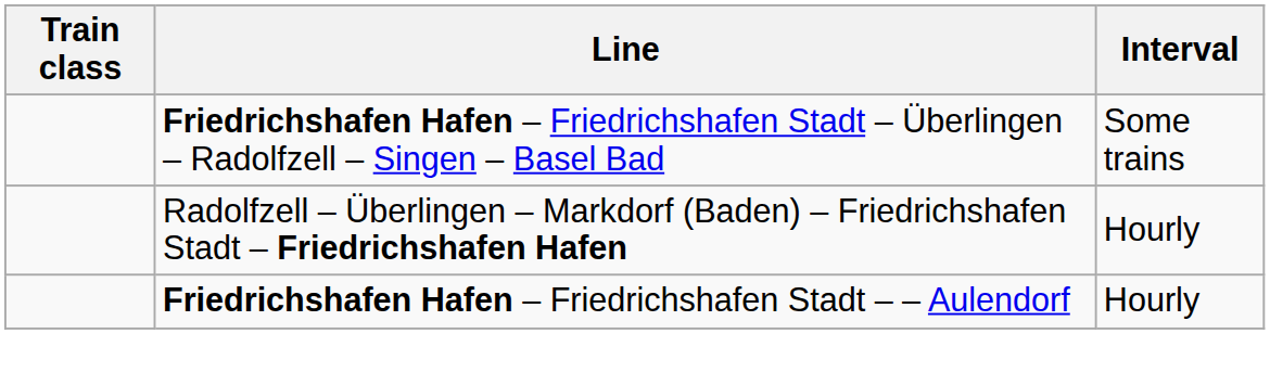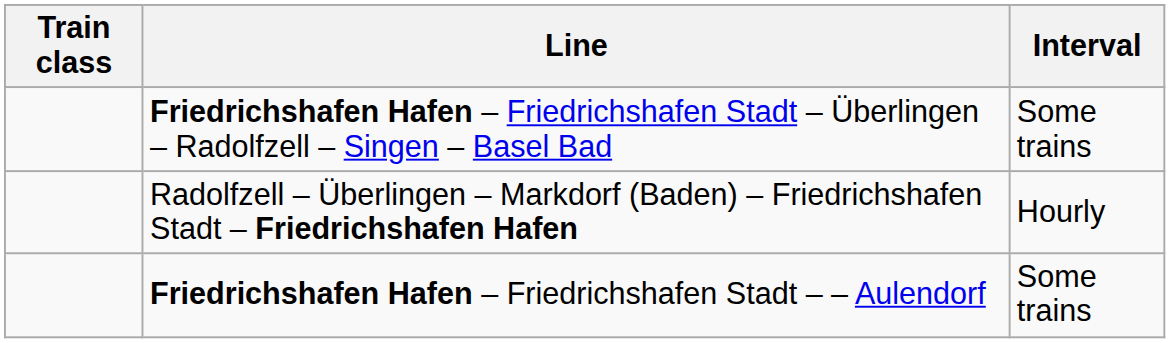Friedrichshafen Hafen – Friedrichshafen Stadt – – Aulendorf | Interval: Hourly -> Some trains
